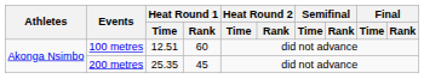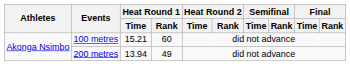100 metres | Heat Round 1 / Time: 12.51 -> 15.21
200 metres | Heat Round 1 / Time: 25.35 -> 13.94
200 metres | Heat Round 1 / Rank: 45 -> 49
